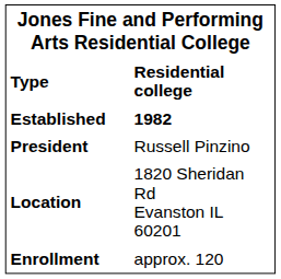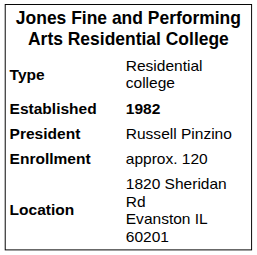Type | column 2: bold -> normal
rows swapped: Enrollment <-> Location
